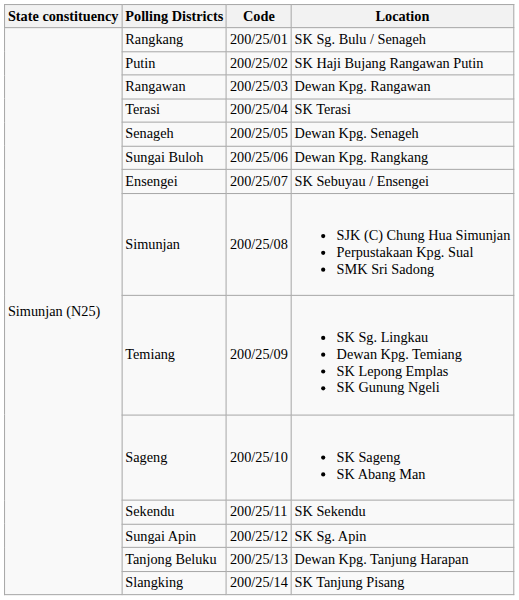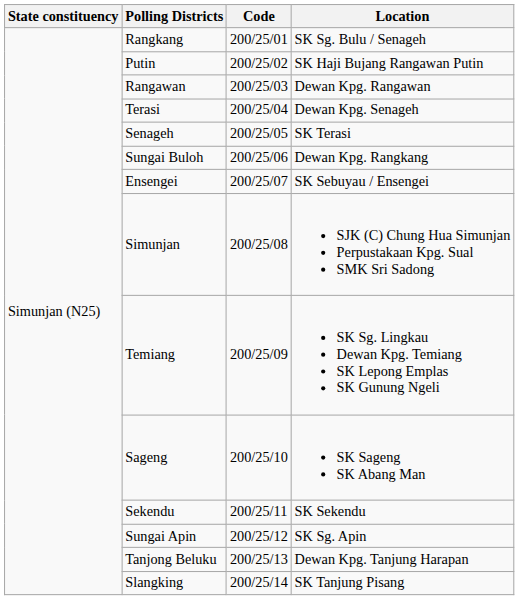Terasi | Location: SK Terasi -> Dewan Kpg. Senageh
Senageh | Location: Dewan Kpg. Senageh -> SK Terasi
